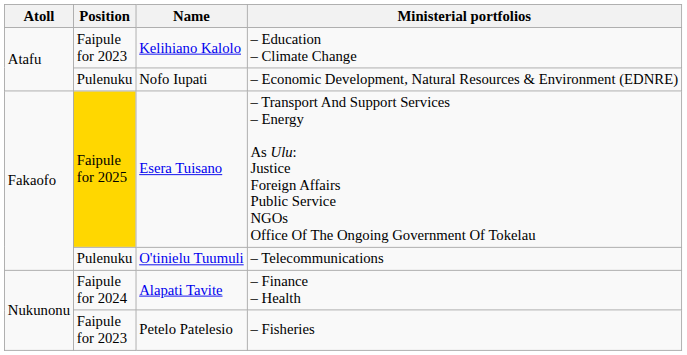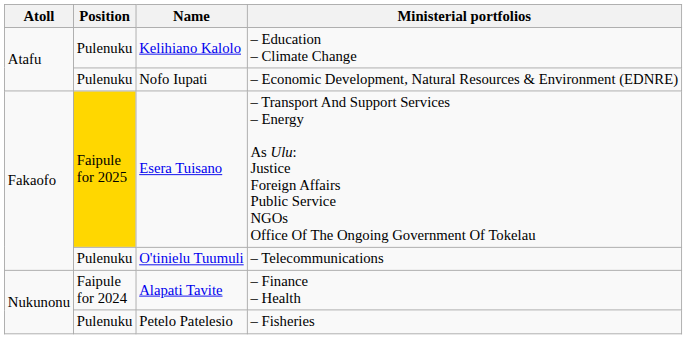Kelihiano Kalolo | Position: Faipule for 2023 -> Pulenuku
Petelo Patelesio | Position: Faipule for 2023 -> Pulenuku
